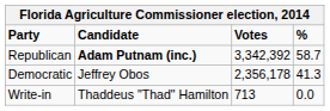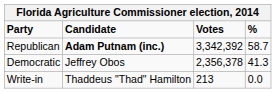Democratic | Votes: 2,356,178 -> 2,356,378
Write-in | Votes: 713 -> 213
